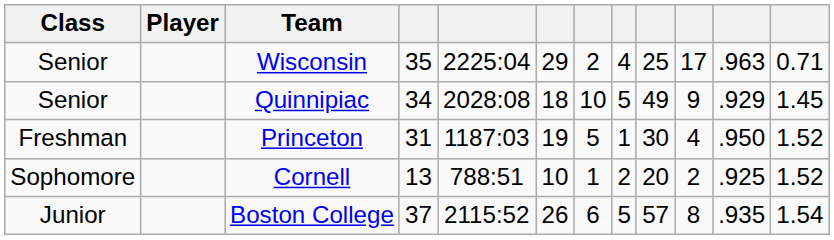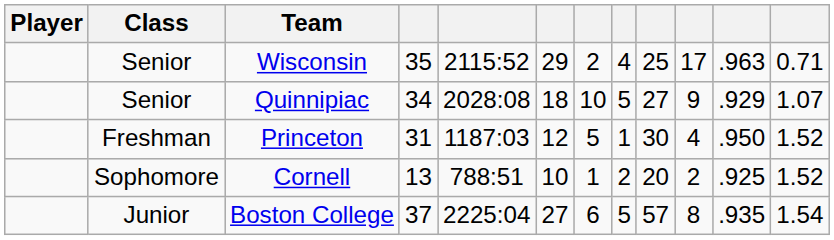columns swapped: Player <-> Class
Wisconsin | column 5: 2225:04 -> 2115:52
Quinnipiac | column 9: 49 -> 27
Quinnipiac | column 12: 1.45 -> 1.07
Princeton | column 6: 19 -> 12
Boston College | column 5: 2115:52 -> 2225:04
Boston College | column 6: 26 -> 27
